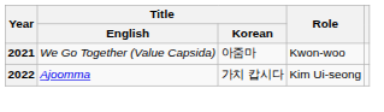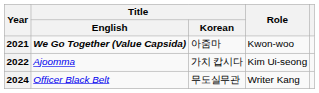2021 | Title / English: normal -> bold
+ row: 2024 | Officer Black Belt | 무도실무관 | Writer Kang
